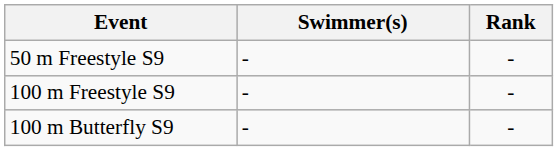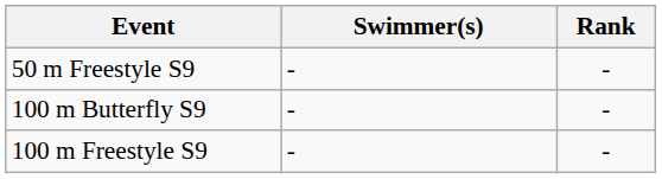rows swapped: 100 m Freestyle S9 <-> 100 m Butterfly S9
